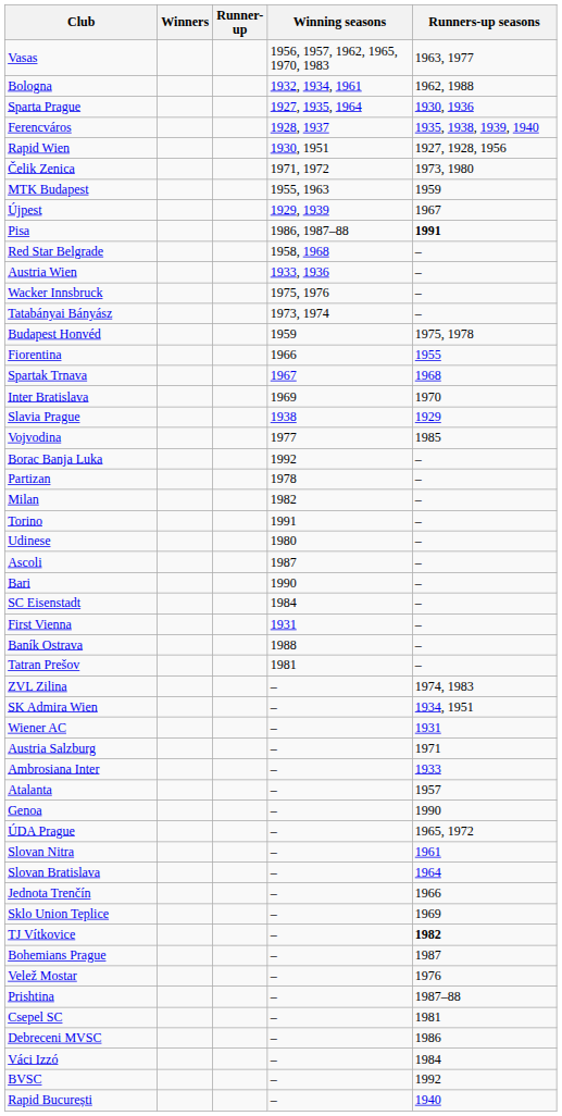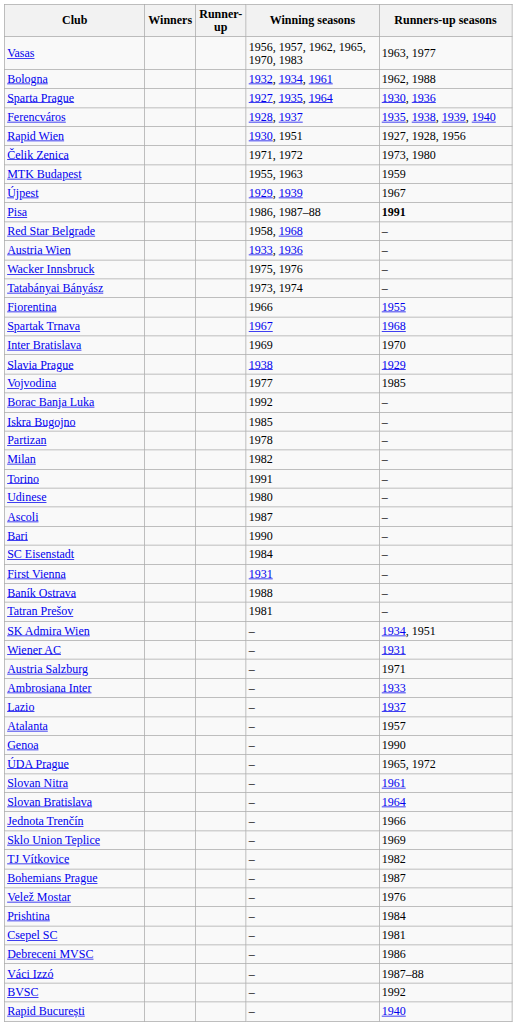- row: Budapest Honvéd | 1959 | 1975, 1978
+ row: Iskra Bugojno | 1985 | –
- row: ZVL Zilina | – | 1974, 1983
+ row: Lazio | – | 1937
TJ Vítkovice | Runners-up seasons: bold -> normal
Prishtina | Runners-up seasons: 1987–88 -> 1984
Váci Izzó | Runners-up seasons: 1984 -> 1987–88
